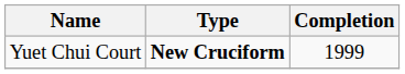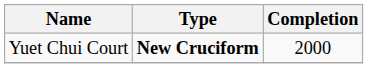Yuet Chui Court | Completion: 1999 -> 2000
